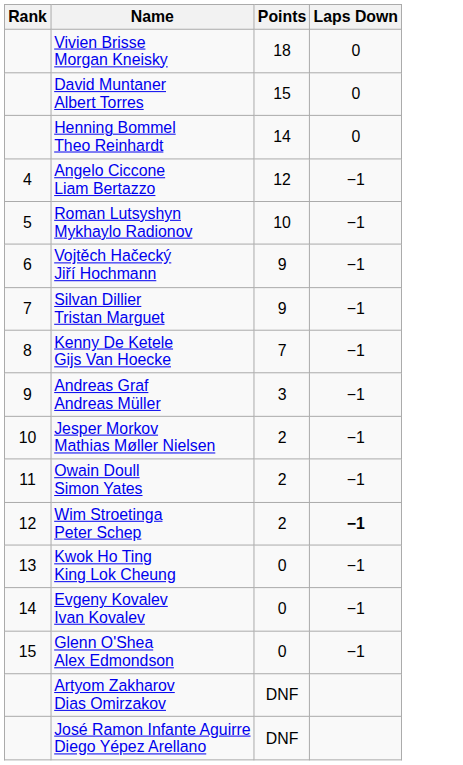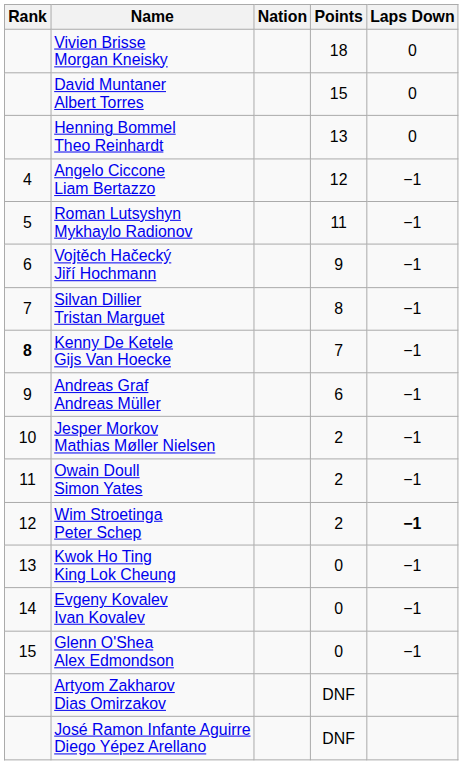+ column: Nation
Henning Bommel Theo Reinhardt | Points: 14 -> 13
Roman Lutsyshyn Mykhaylo Radionov | Points: 10 -> 11
Silvan Dillier Tristan Marguet | Points: 9 -> 8
Kenny De Ketele Gijs Van Hoecke | Rank: normal -> bold
Andreas Graf Andreas Müller | Points: 3 -> 6
